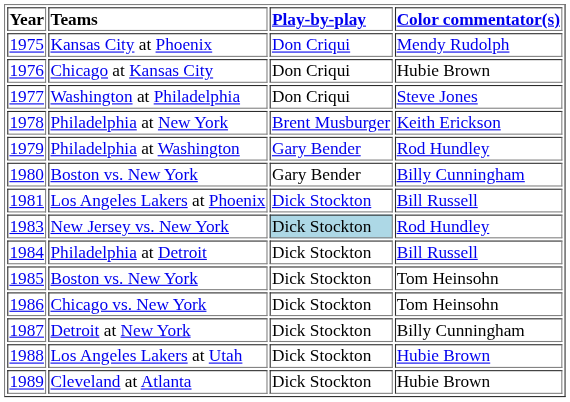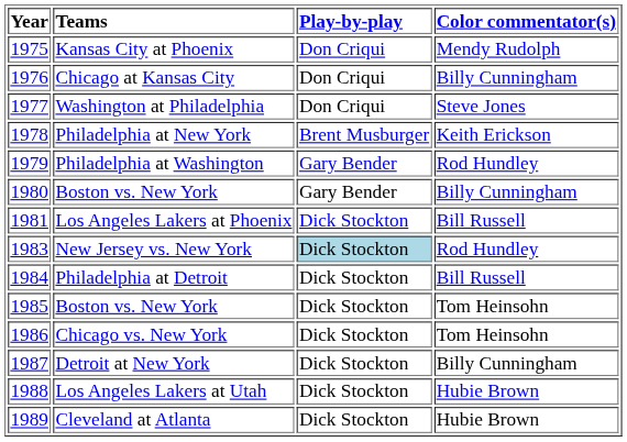Chicago at Kansas City | Color commentator(s): Hubie Brown -> Billy Cunningham
